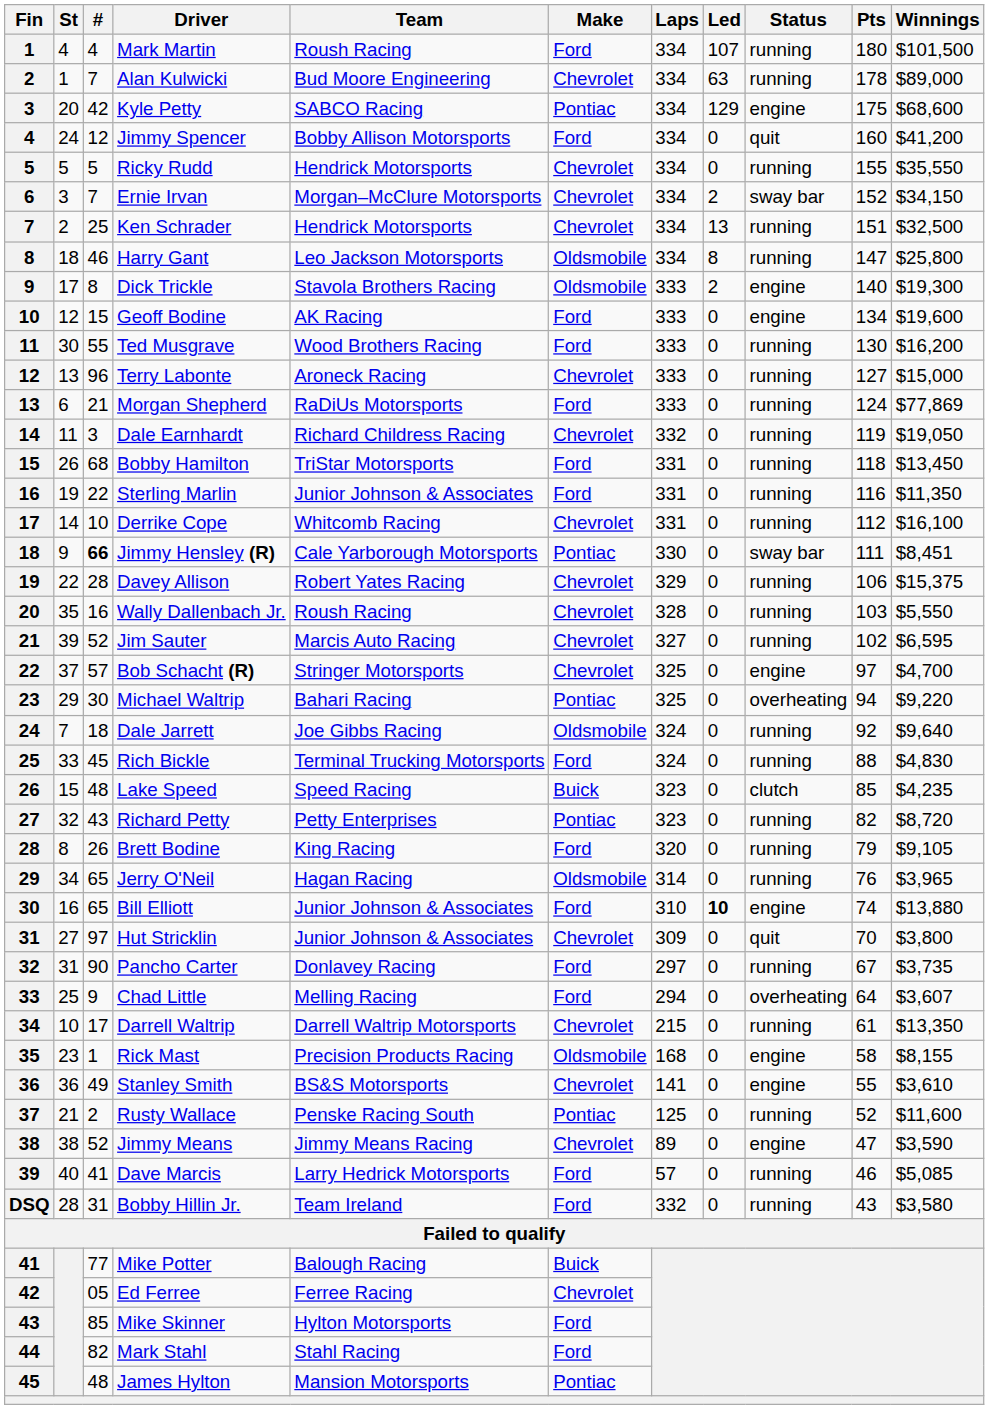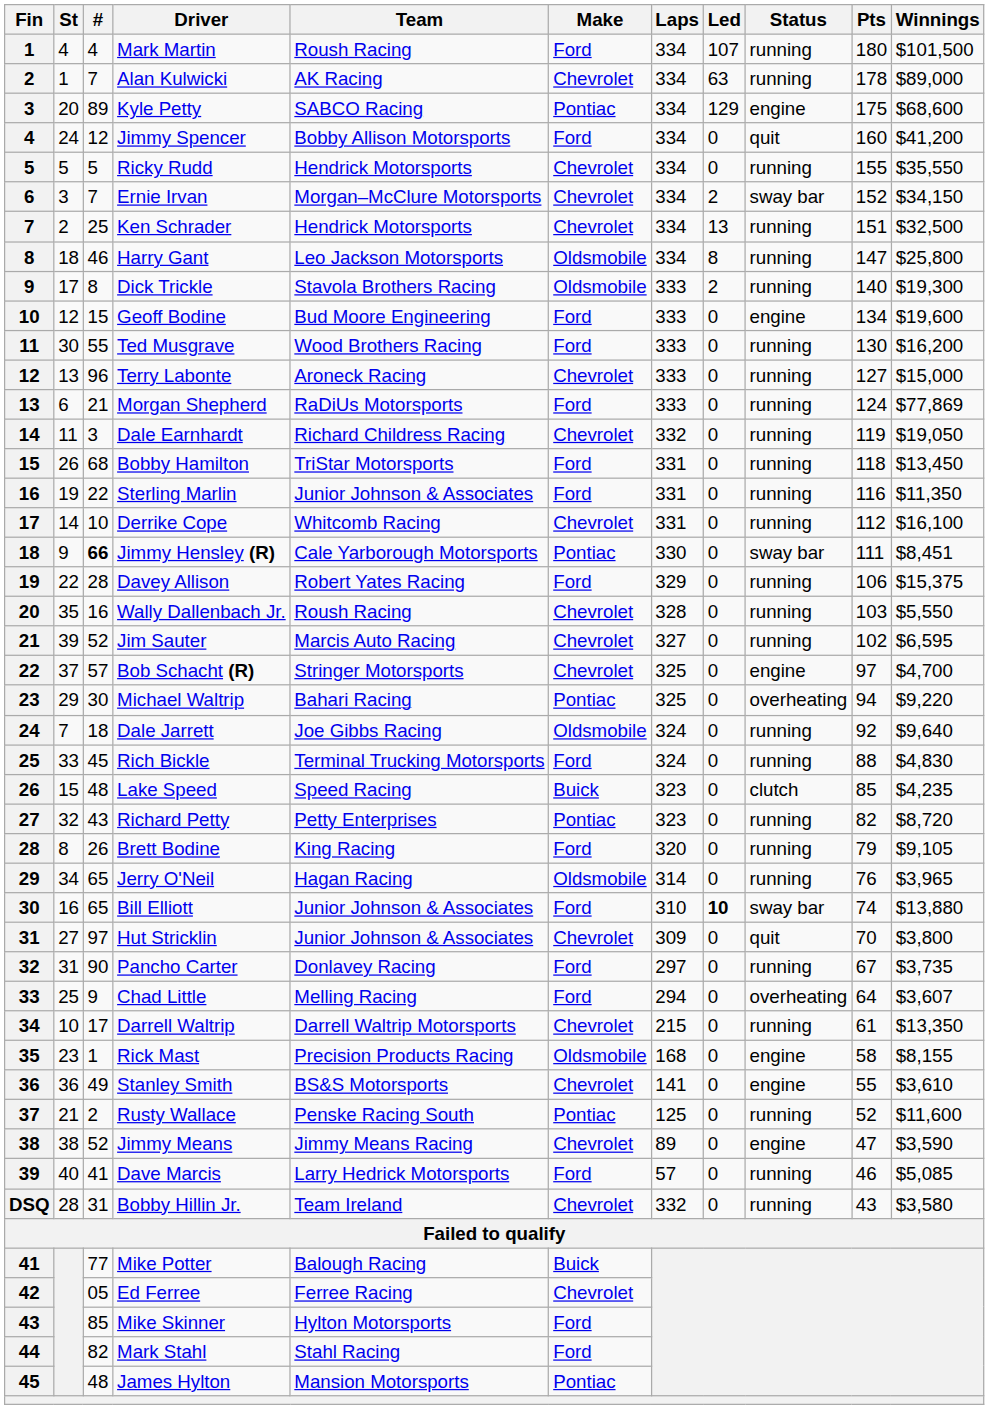Alan Kulwicki | Team: Bud Moore Engineering -> AK Racing
Kyle Petty | #: 42 -> 89
Dick Trickle | Status: engine -> running
Geoff Bodine | Team: AK Racing -> Bud Moore Engineering
Davey Allison | Make: Chevrolet -> Ford
Bill Elliott | Status: engine -> sway bar
Bobby Hillin Jr. | Make: Ford -> Chevrolet
